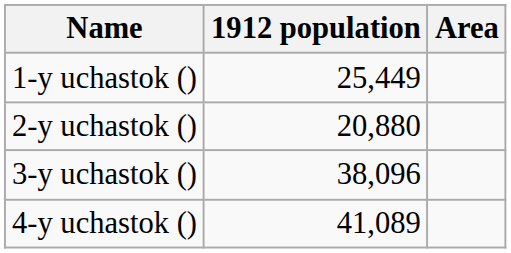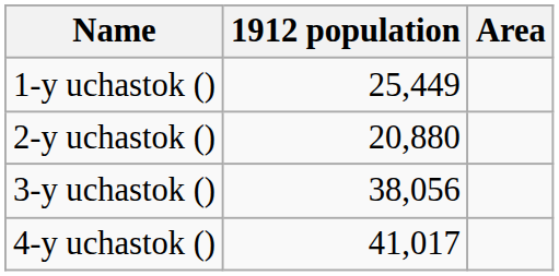3-y uchastok () | 1912 population: 38,096 -> 38,056
4-y uchastok () | 1912 population: 41,089 -> 41,017
